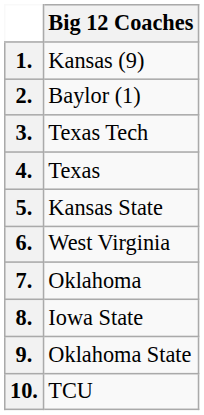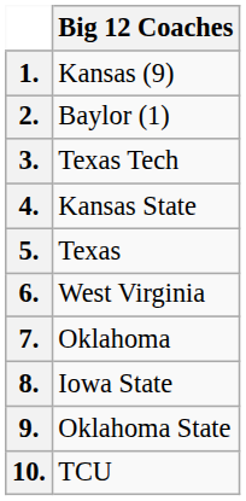4. | Big 12 Coaches: Texas -> Kansas State
5. | Big 12 Coaches: Kansas State -> Texas
